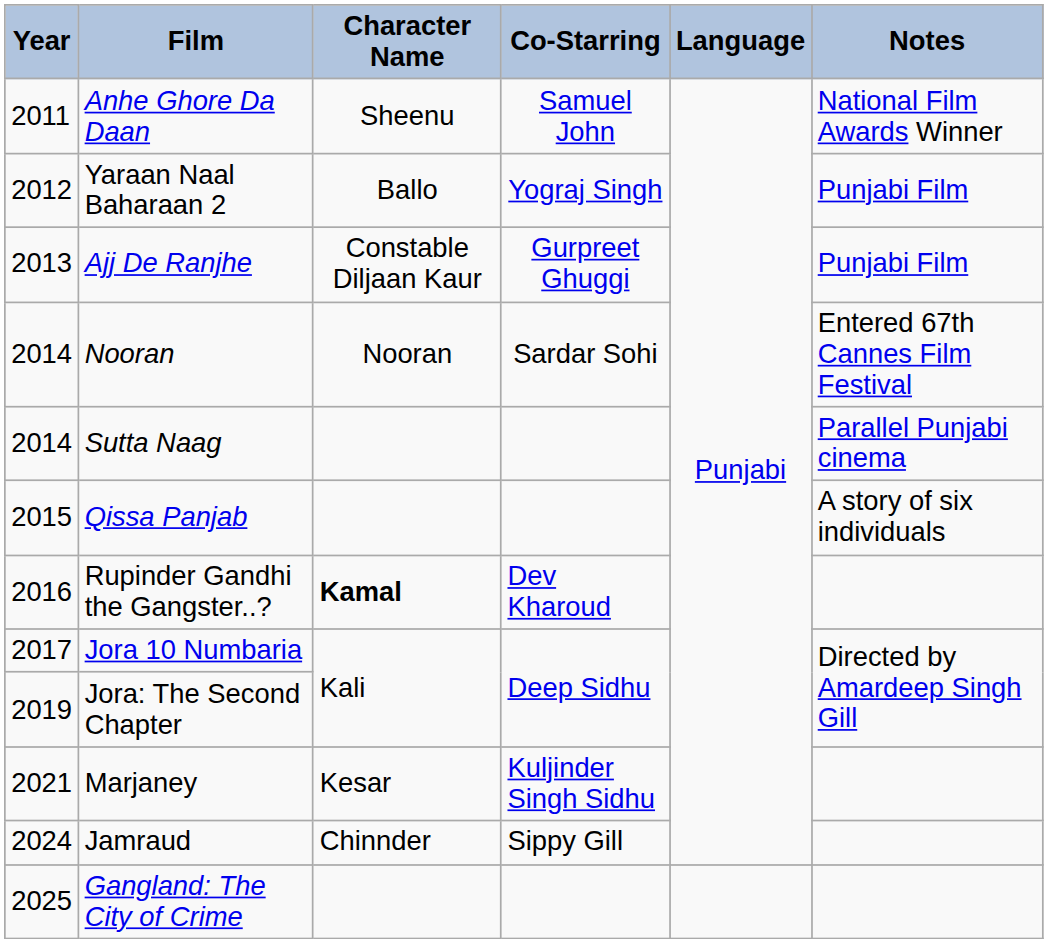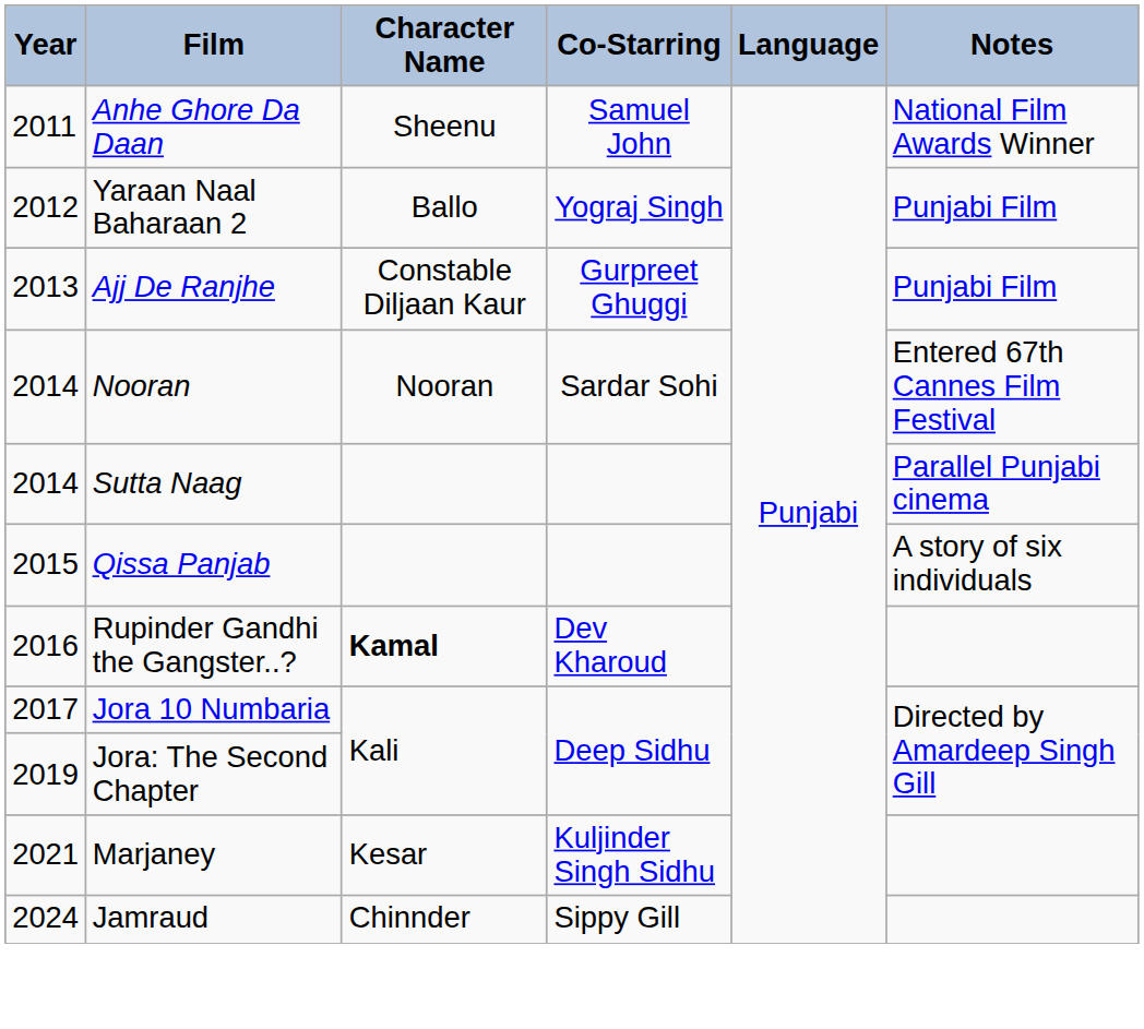- row: 2025 | Gangland: The City of Crime
